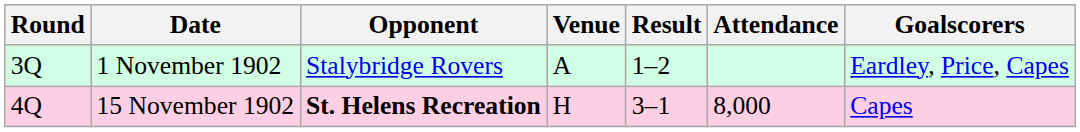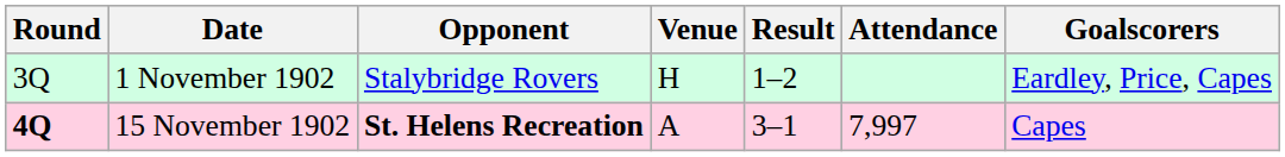1 November 1902 | Venue: A -> H
15 November 1902 | Round: normal -> bold
15 November 1902 | Venue: H -> A
15 November 1902 | Attendance: 8,000 -> 7,997
